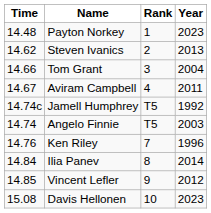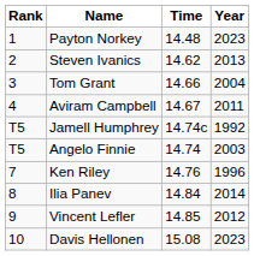columns swapped: Rank <-> Time
